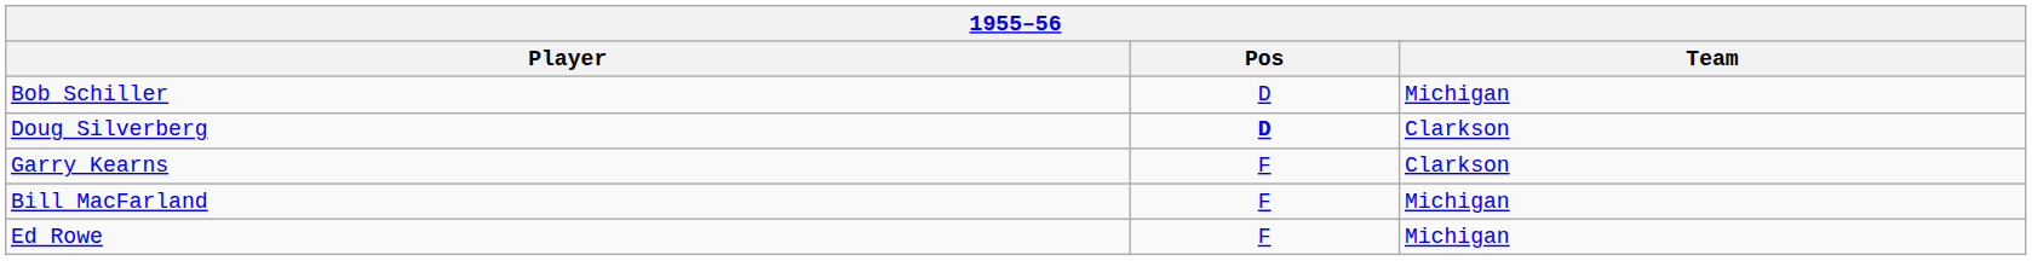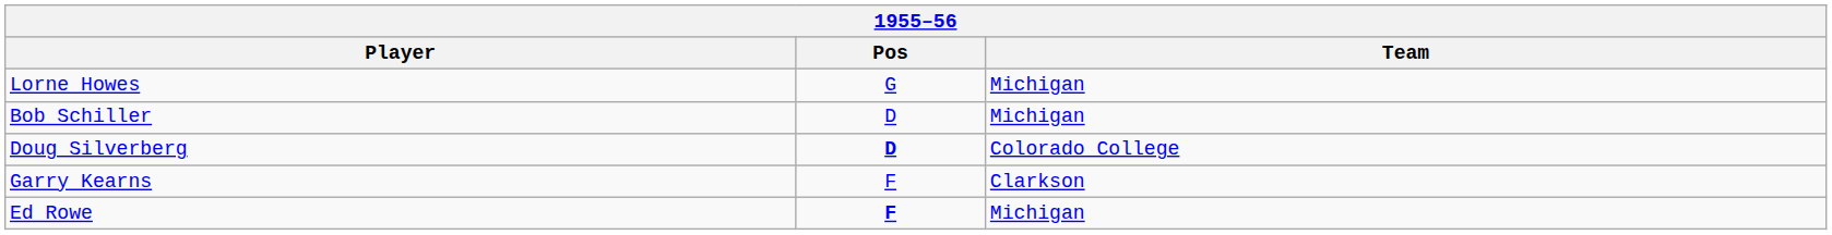+ row: Lorne Howes | G | Michigan
Doug Silverberg | Team: Clarkson -> Colorado College
- row: Bill MacFarland | F | Michigan
Ed Rowe | Pos: normal -> bold
